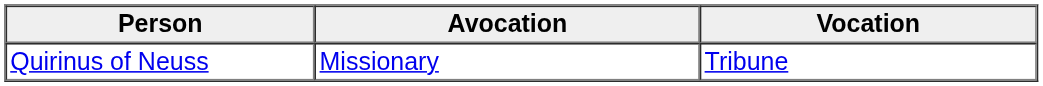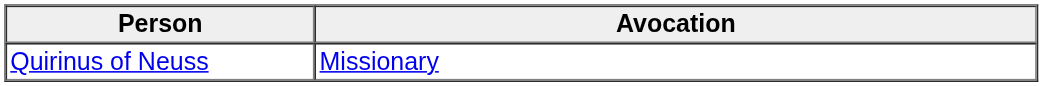- column: Vocation | Tribune
